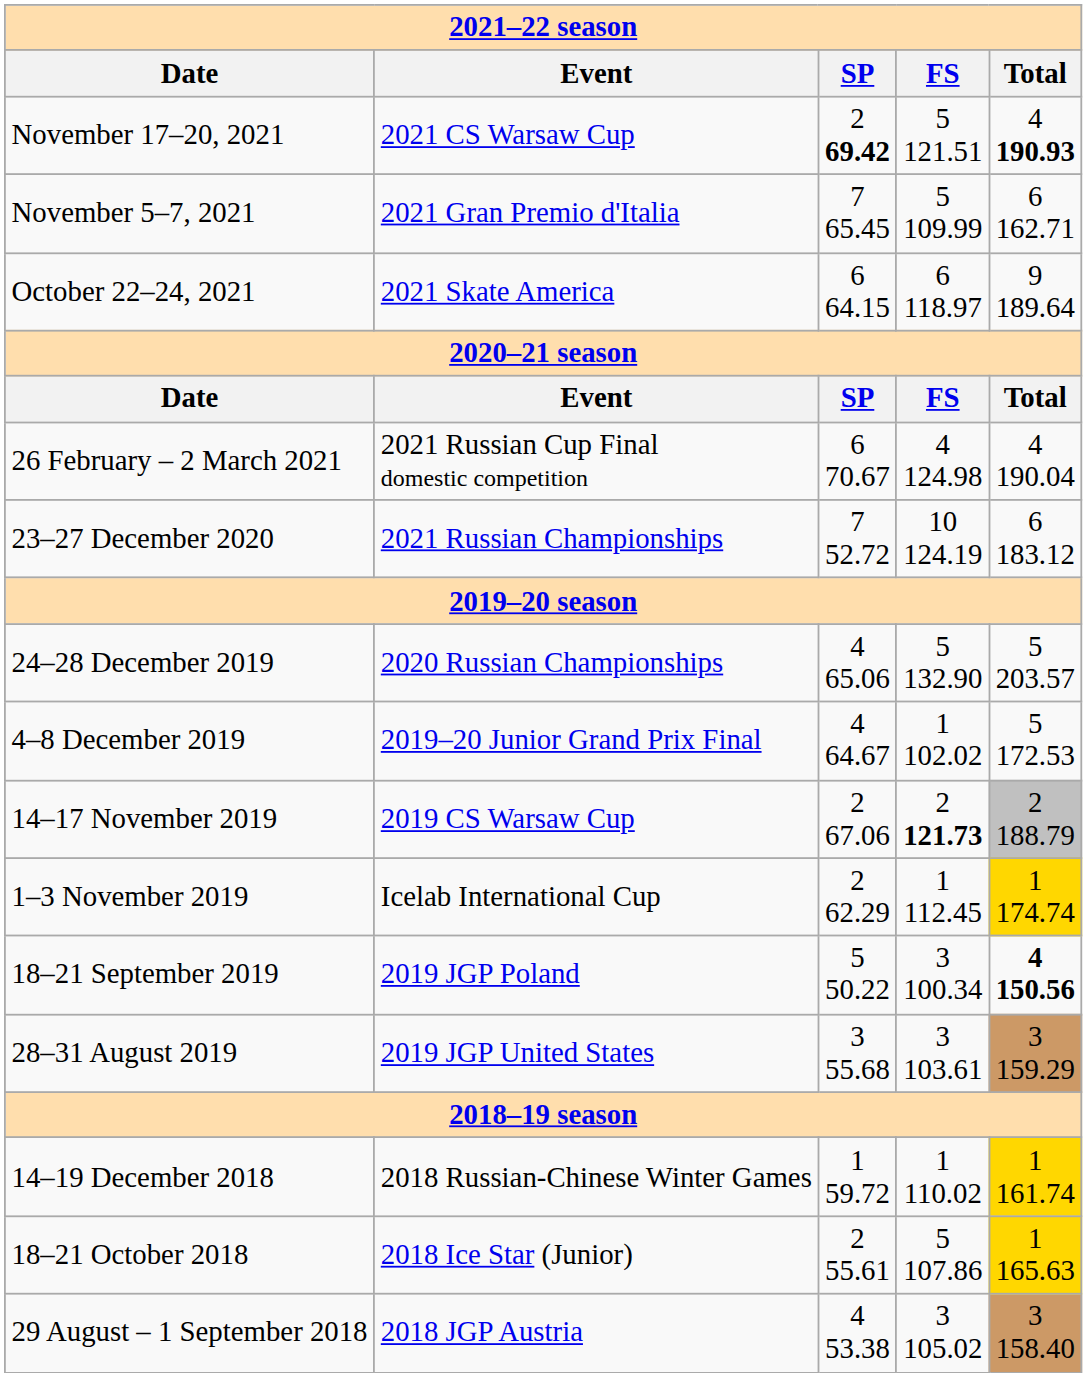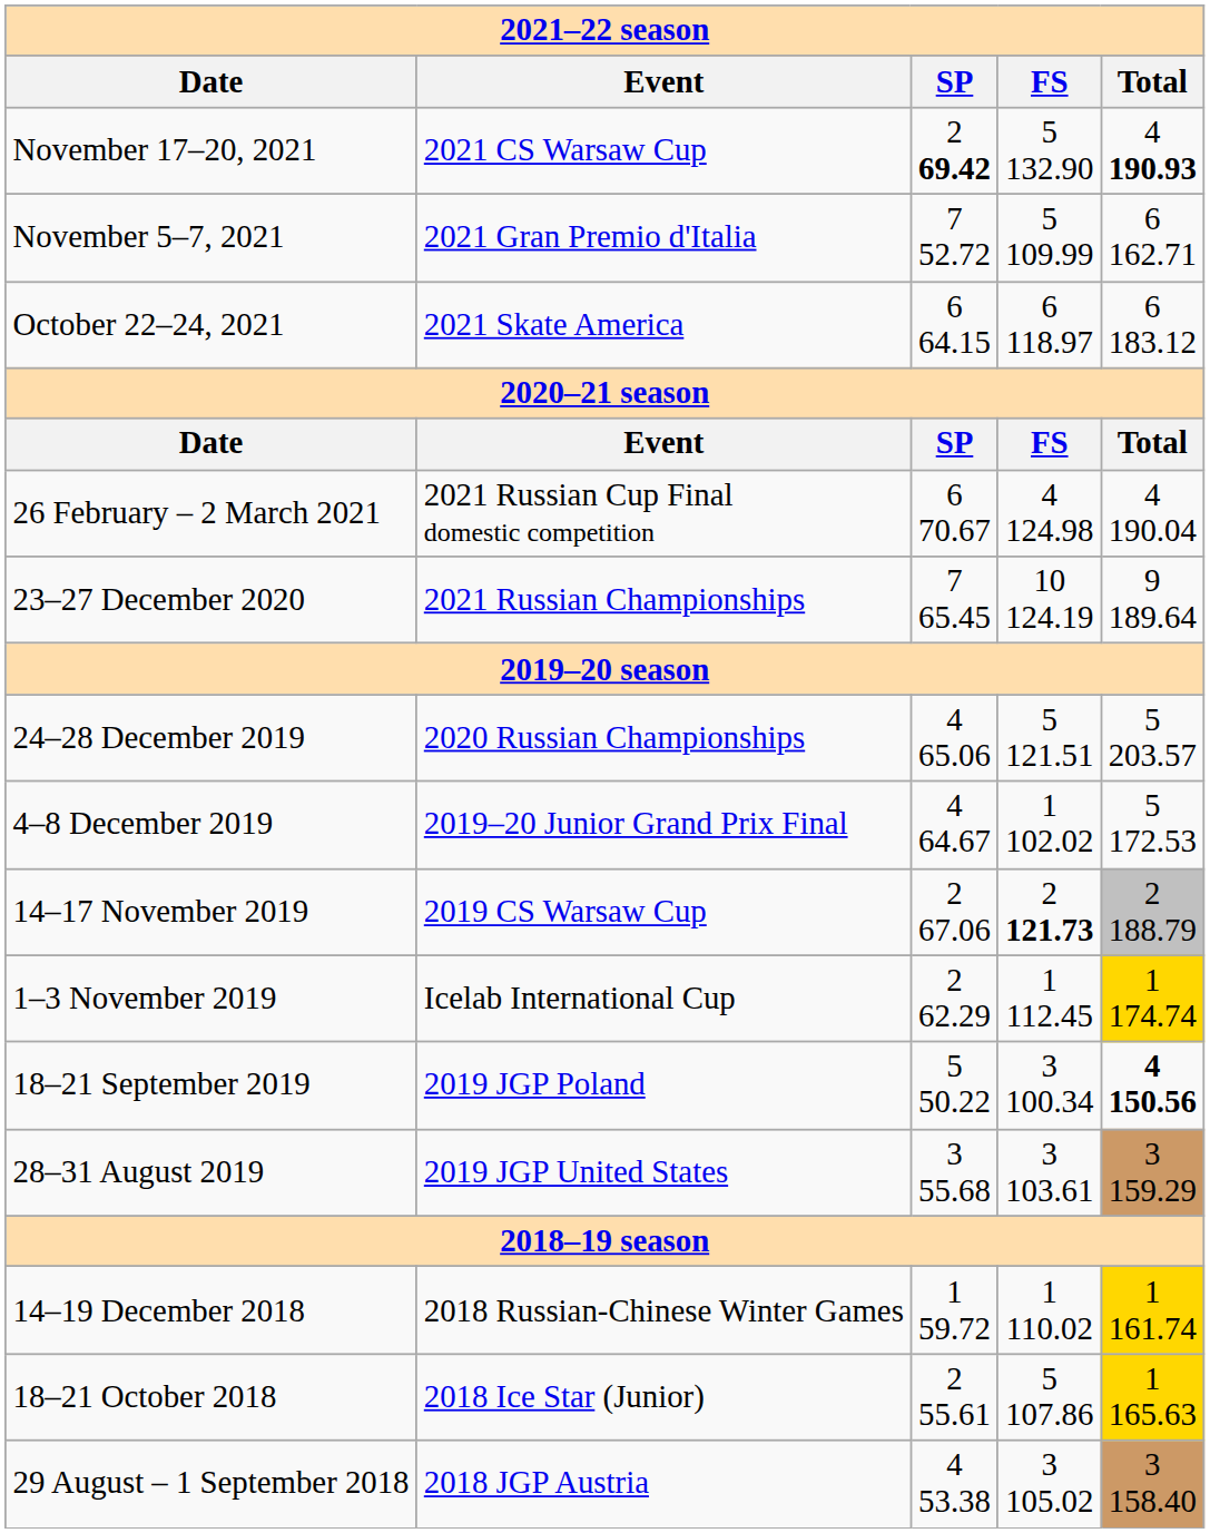November 17–20, 2021 | column 4: 5 121.51 -> 5 132.90
November 5–7, 2021 | column 3: 7 65.45 -> 7 52.72
October 22–24, 2021 | column 5: 9 189.64 -> 6 183.12
23–27 December 2020 | column 3: 7 52.72 -> 7 65.45
23–27 December 2020 | column 5: 6 183.12 -> 9 189.64
24–28 December 2019 | column 4: 5 132.90 -> 5 121.51
